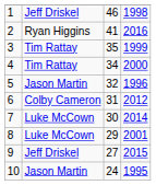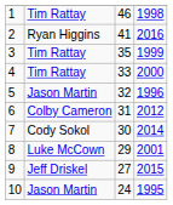1 | column 2: Jeff Driskel -> Tim Rattay
4 | column 3: 34 -> 33
7 | column 2: Luke McCown -> Cody Sokol
